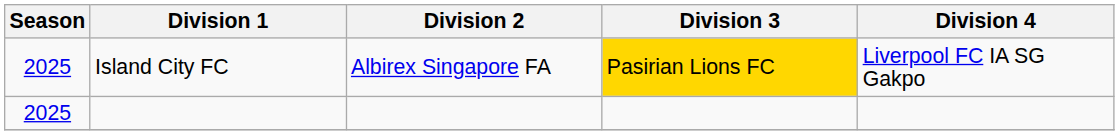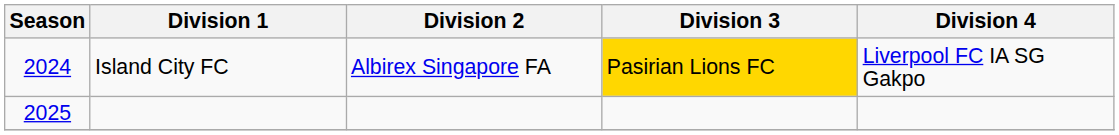Island City FC | Season: 2025 -> 2024
